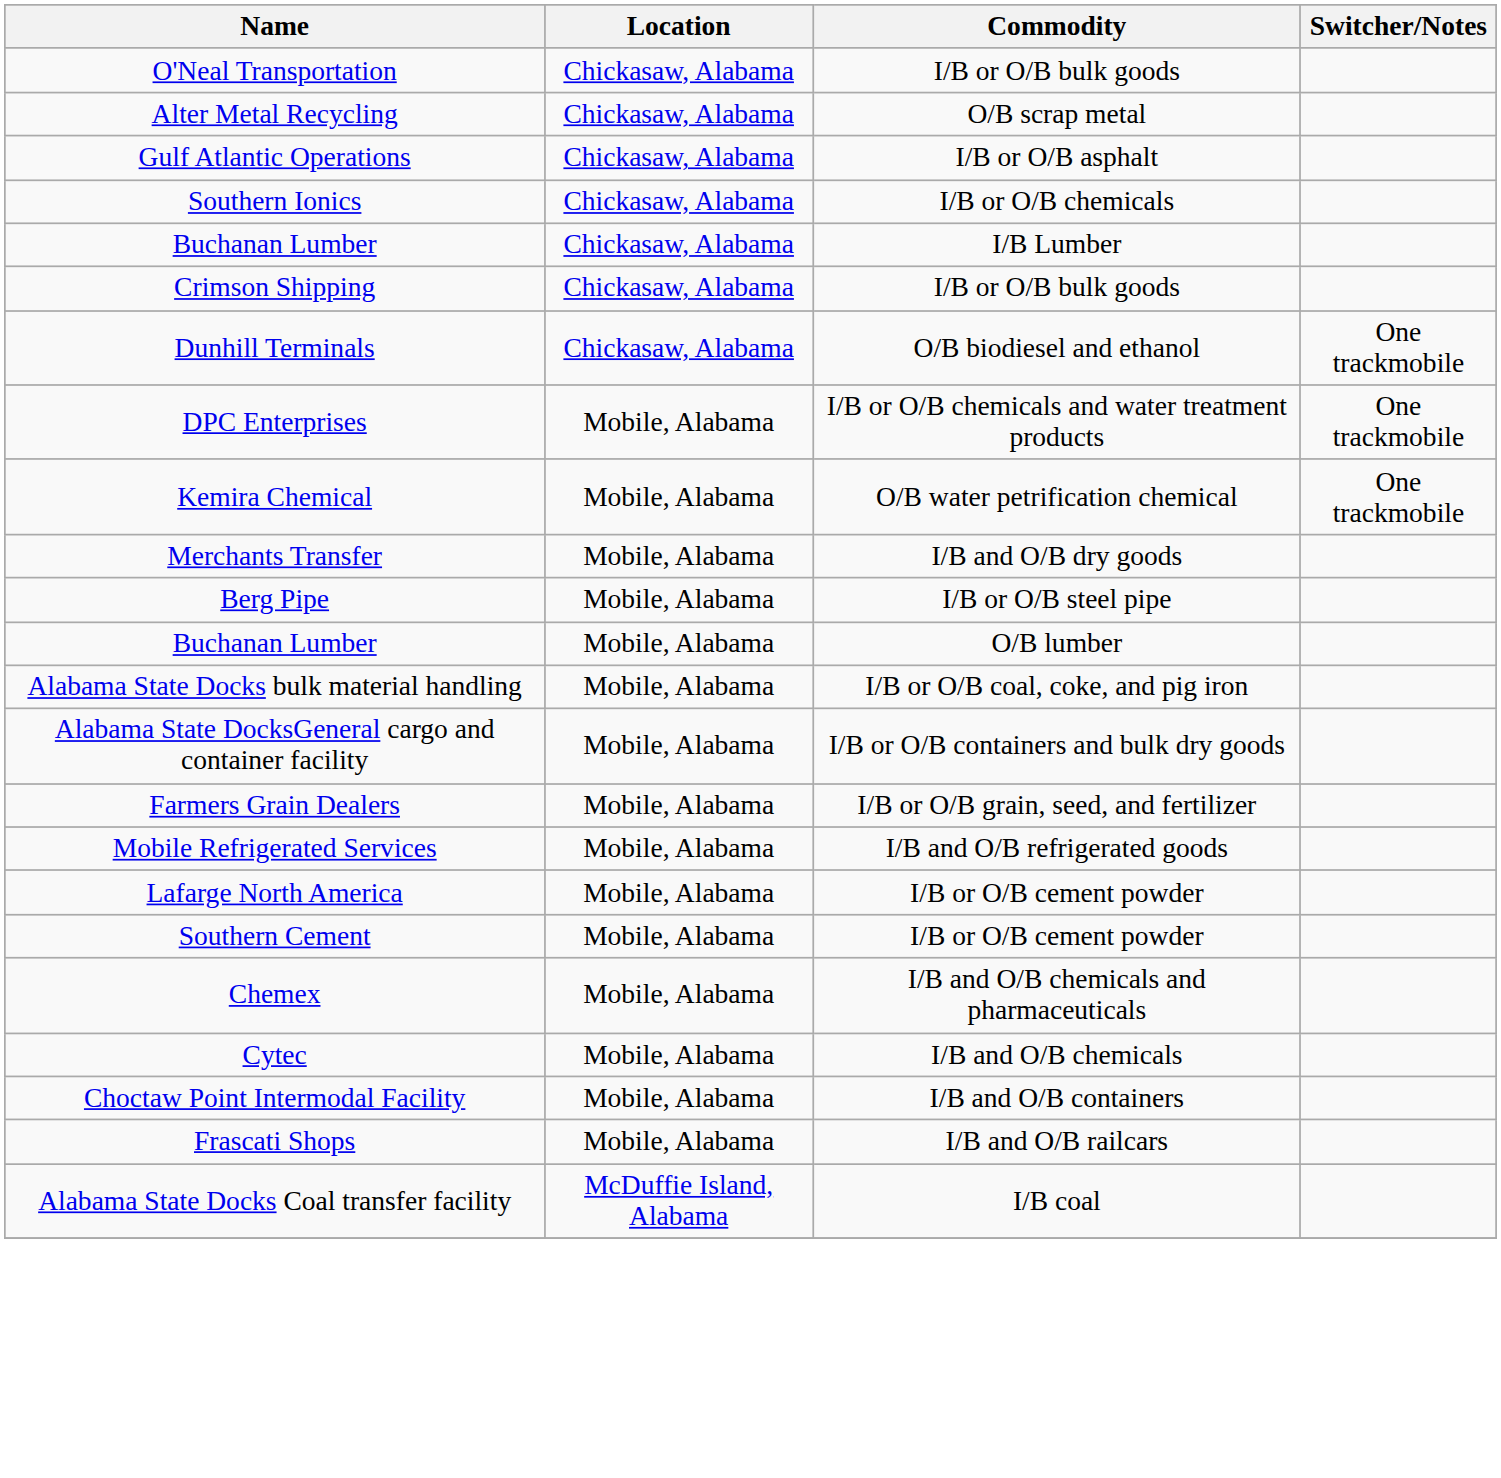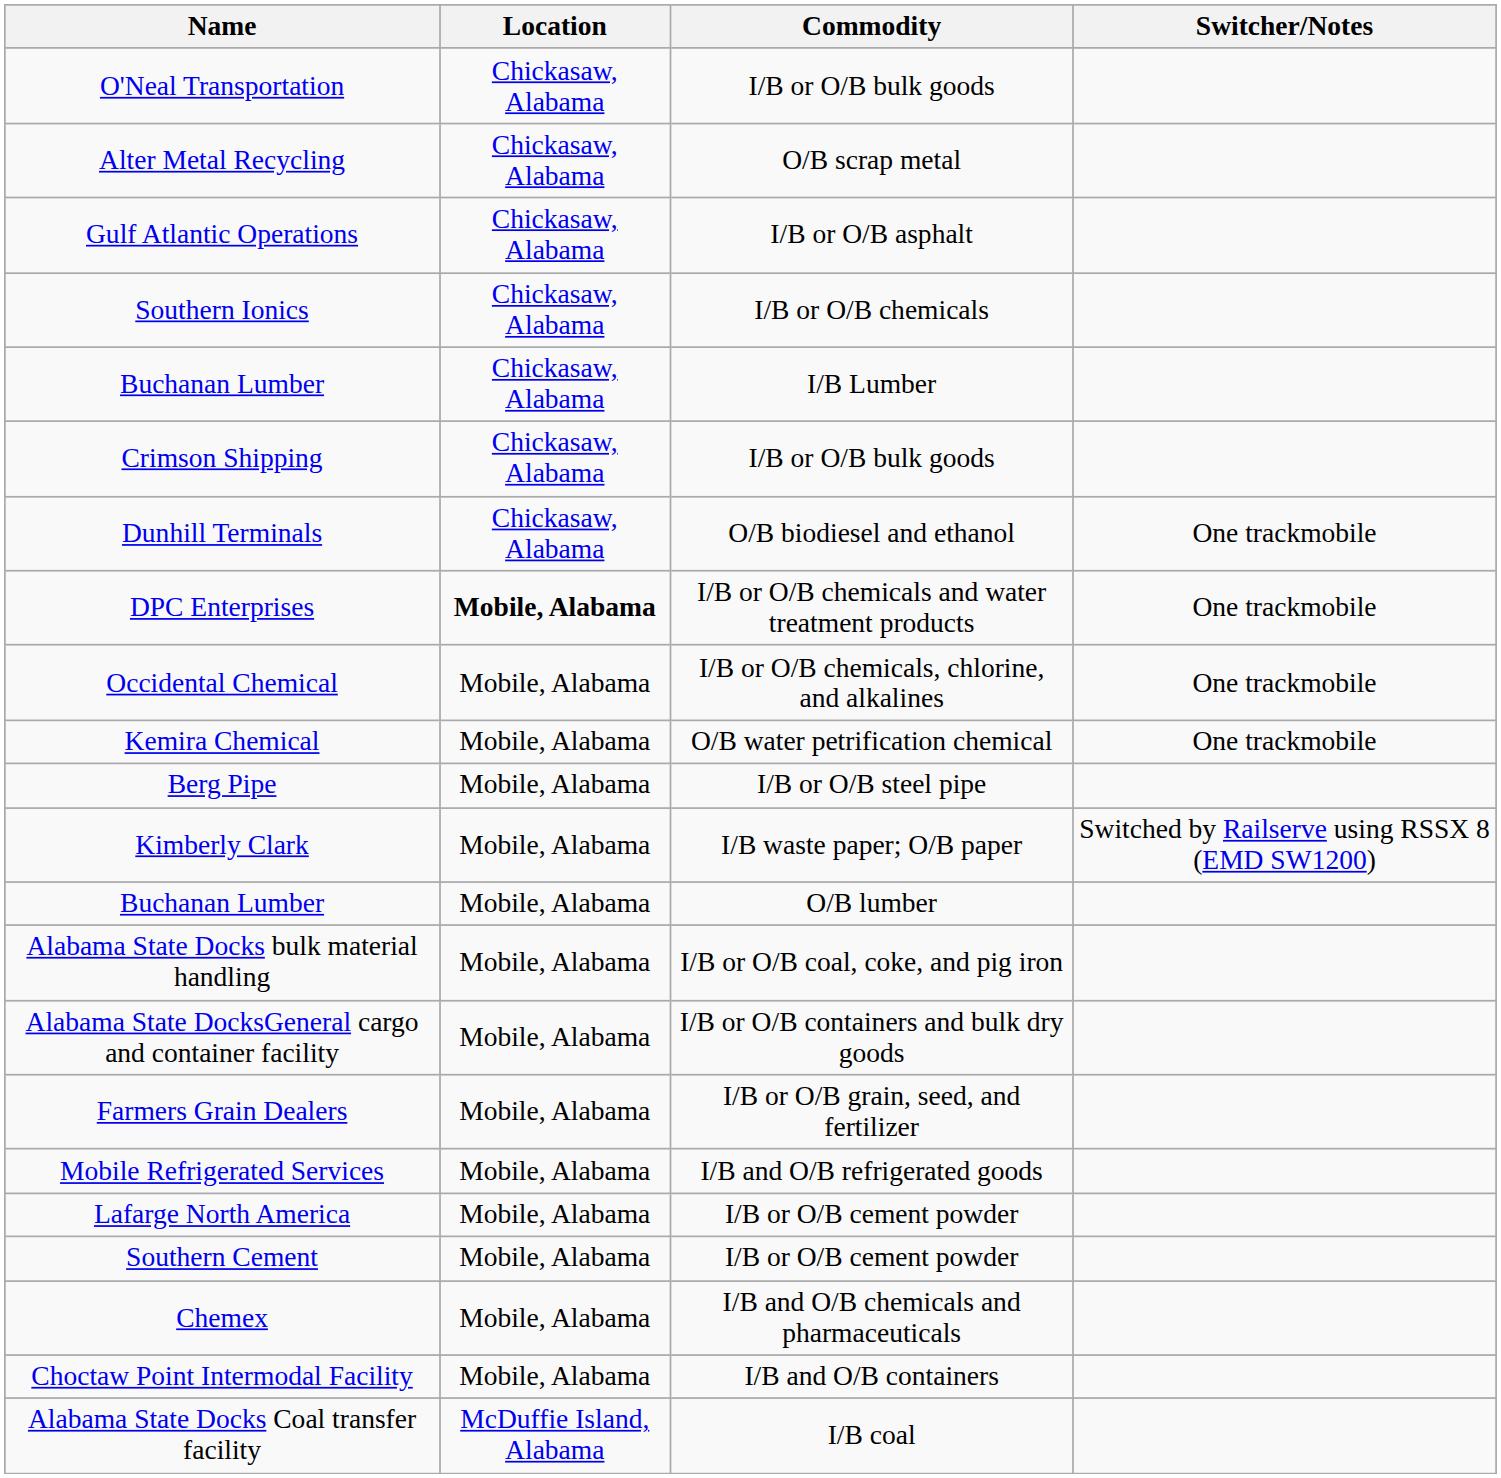DPC Enterprises | Location: normal -> bold
+ row: Occidental Chemical | Mobile, Alabama | I/B or O/B chemicals, chlorine, and alkalines | One trackmobile
- row: Merchants Transfer | Mobile, Alabama | I/B and O/B dry goods
+ row: Kimberly Clark | Mobile, Alabama | I/B waste paper; O/B paper | Switched by Railserve using RSSX 8 (EMD SW1200)
- row: Cytec | Mobile, Alabama | I/B and O/B chemicals
- row: Frascati Shops | Mobile, Alabama | I/B and O/B railcars
